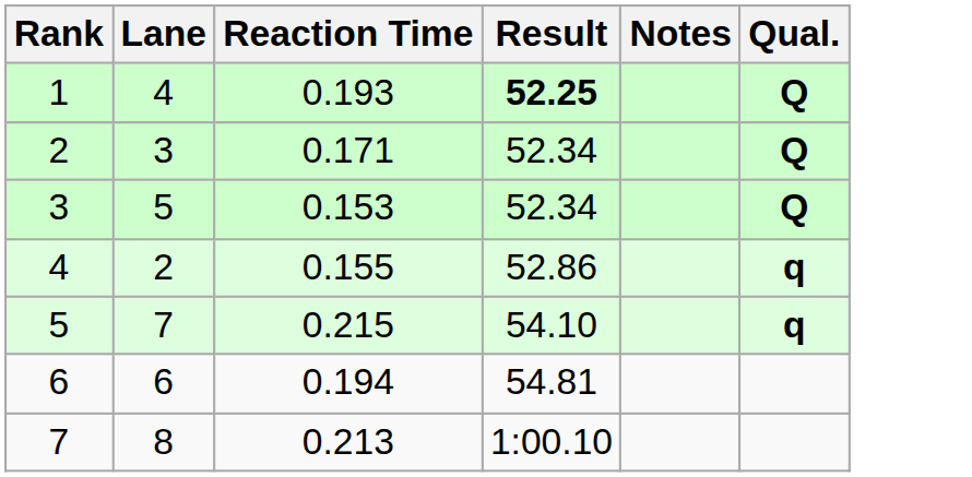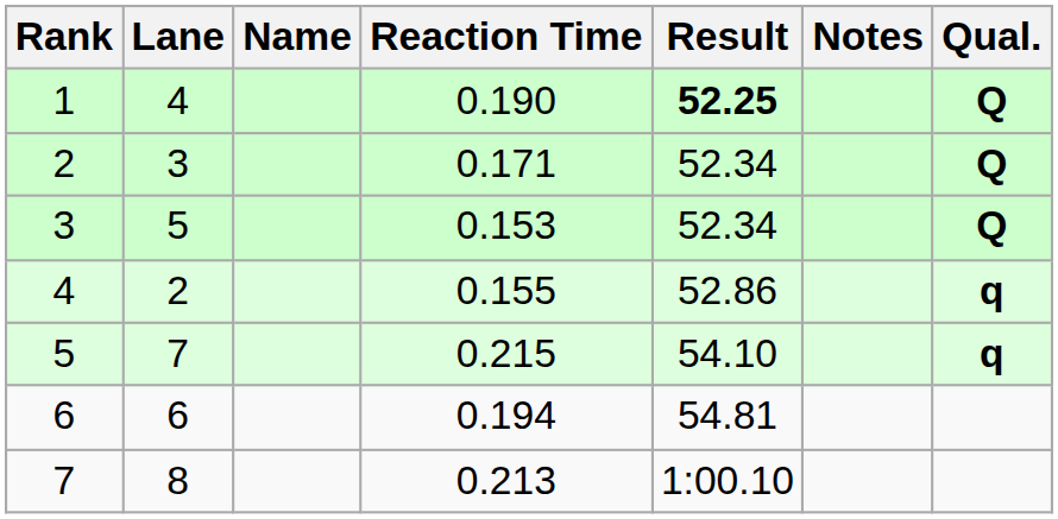+ column: Name
1 | Reaction Time: 0.193 -> 0.190
